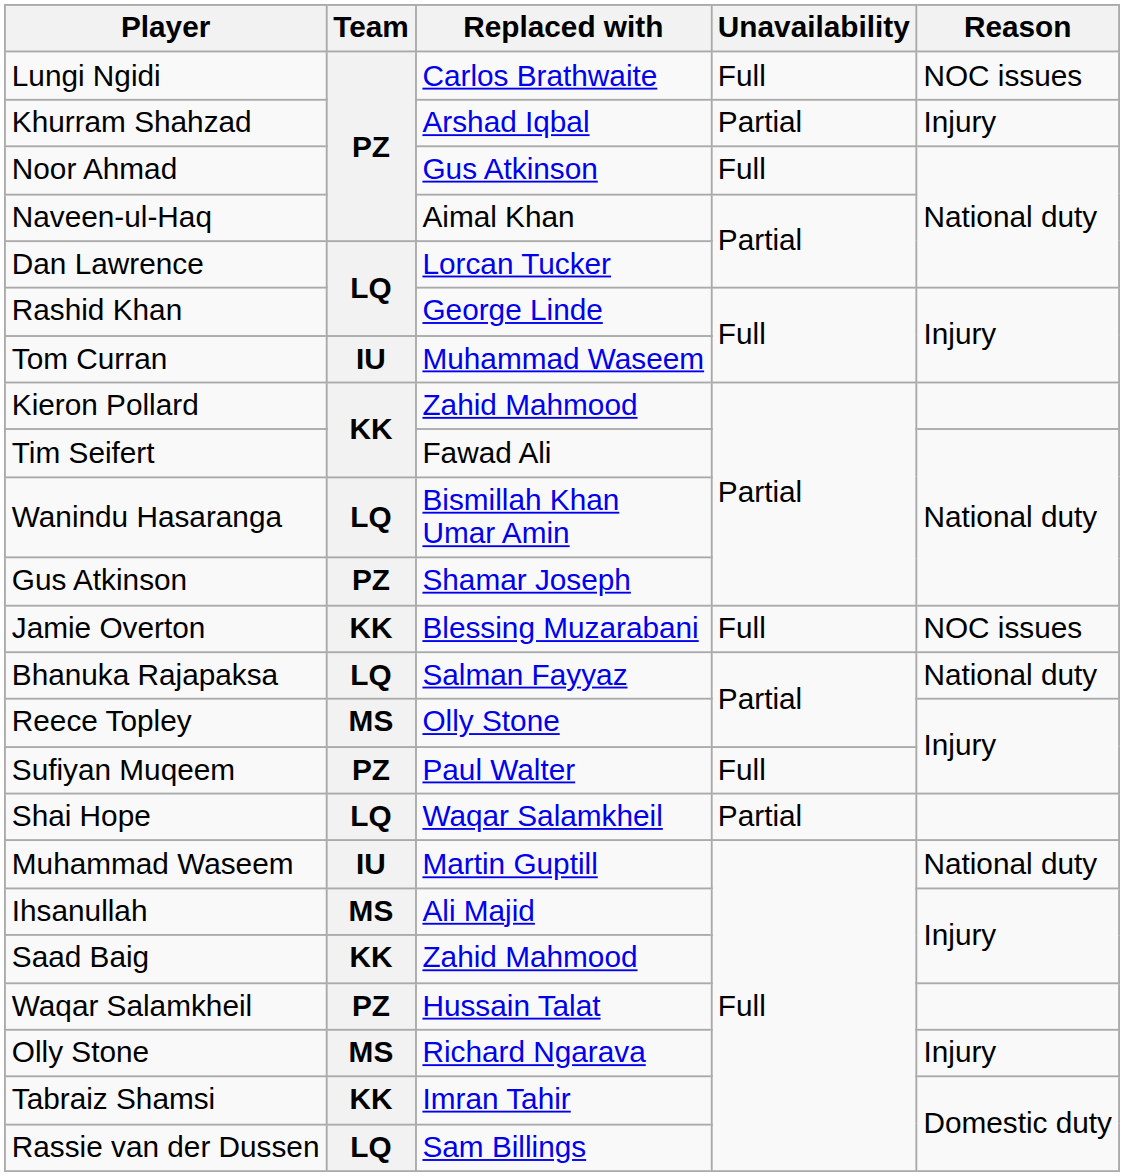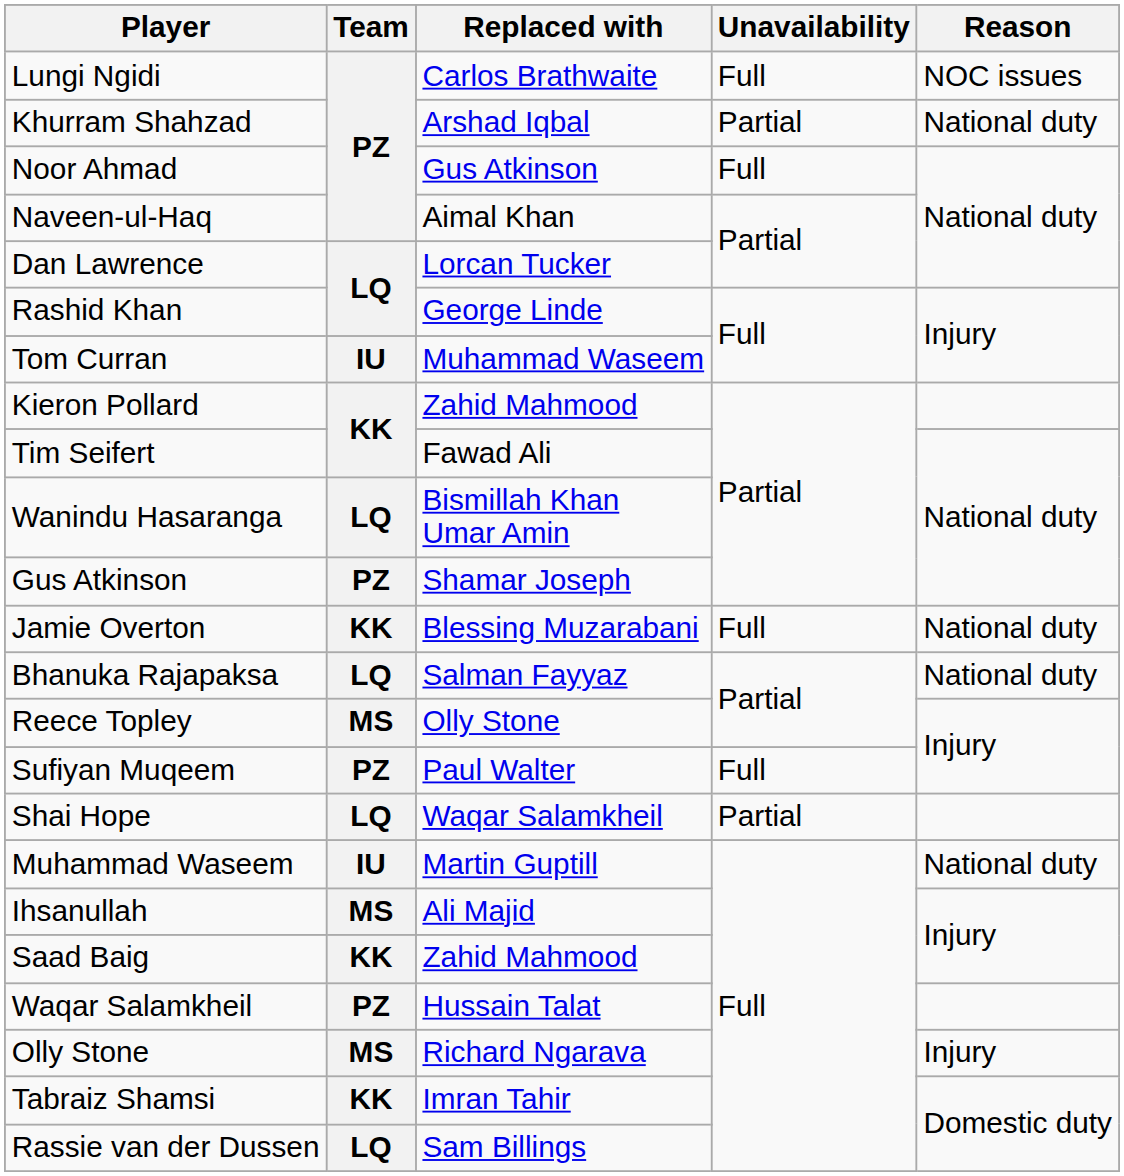Khurram Shahzad | Reason: Injury -> National duty
Jamie Overton | Reason: NOC issues -> National duty
